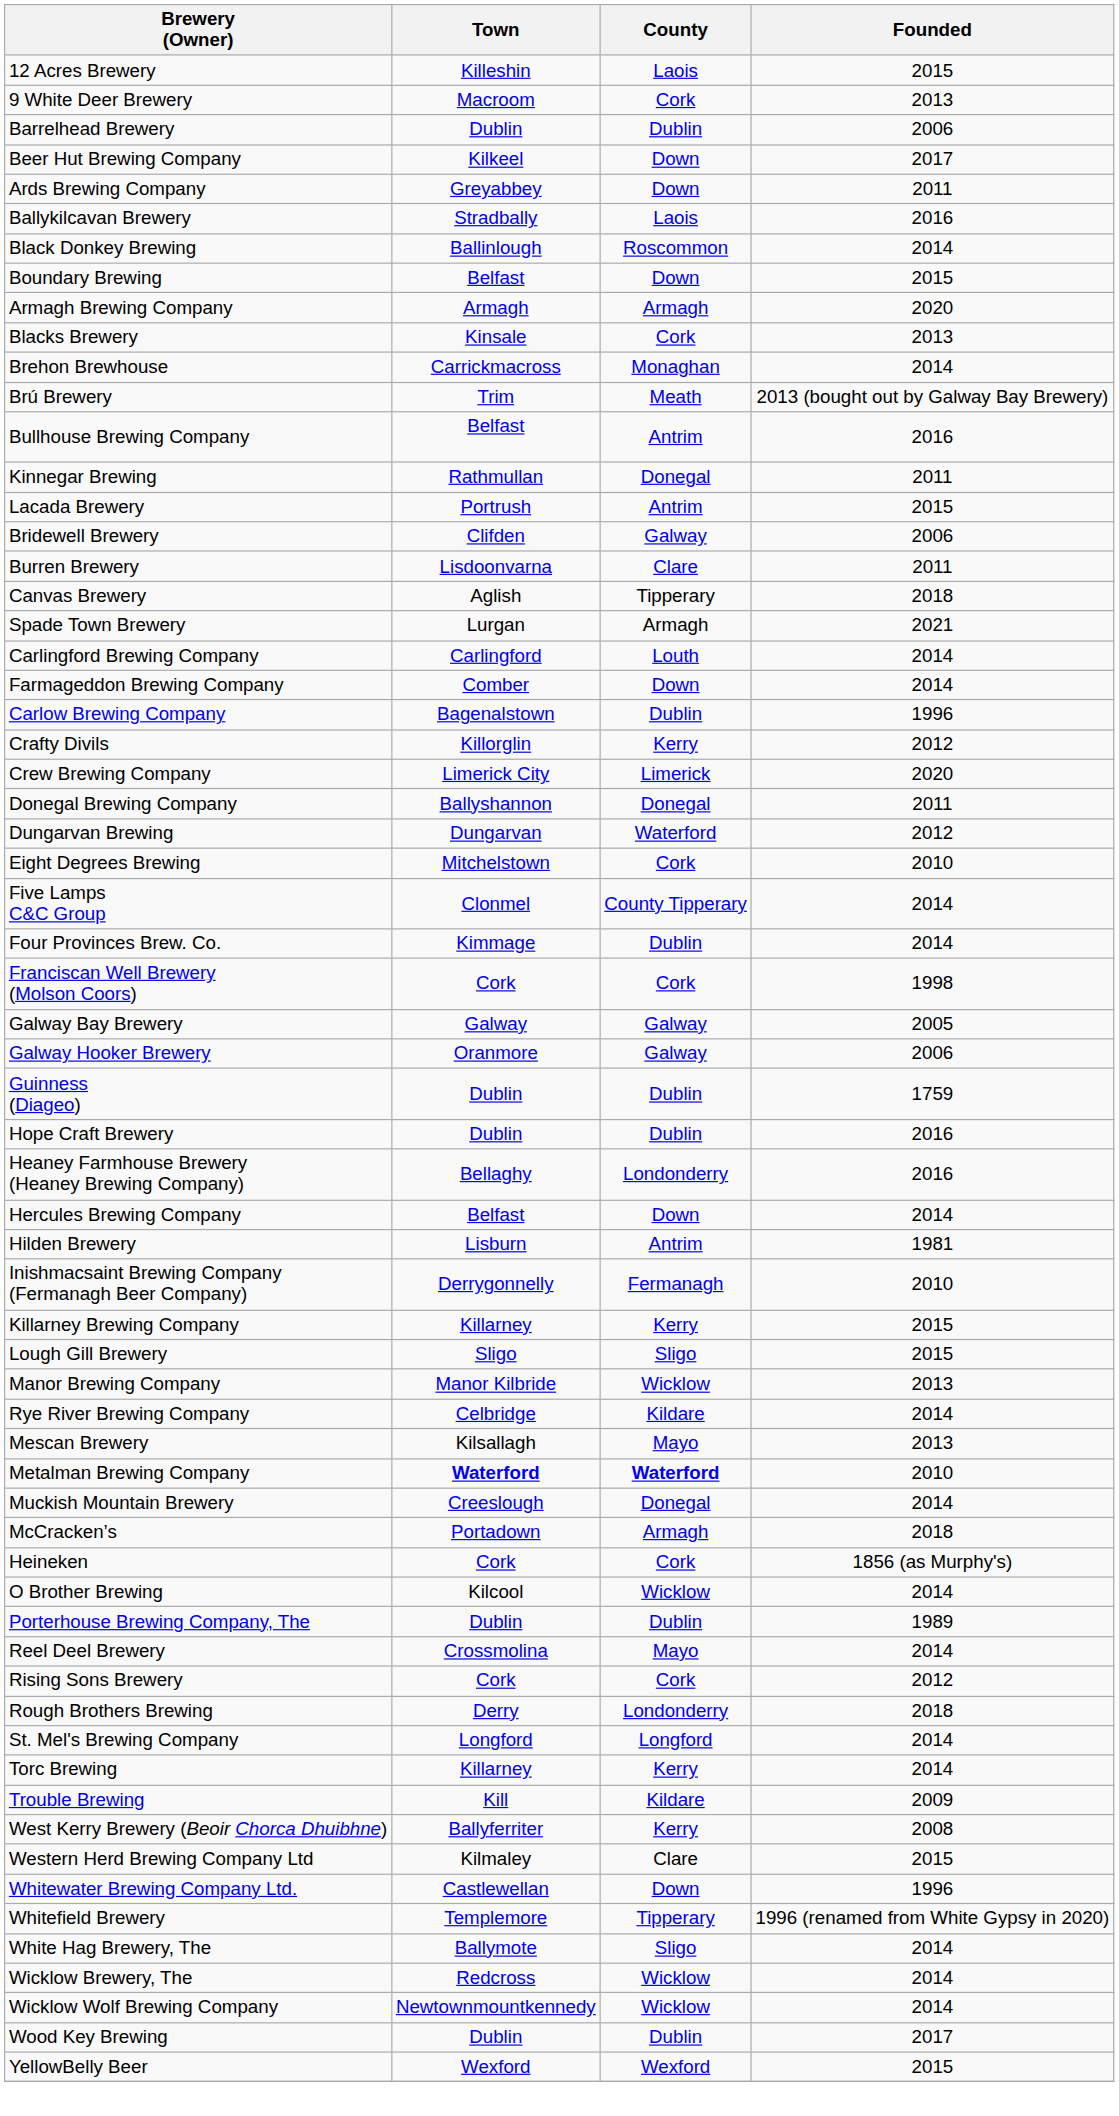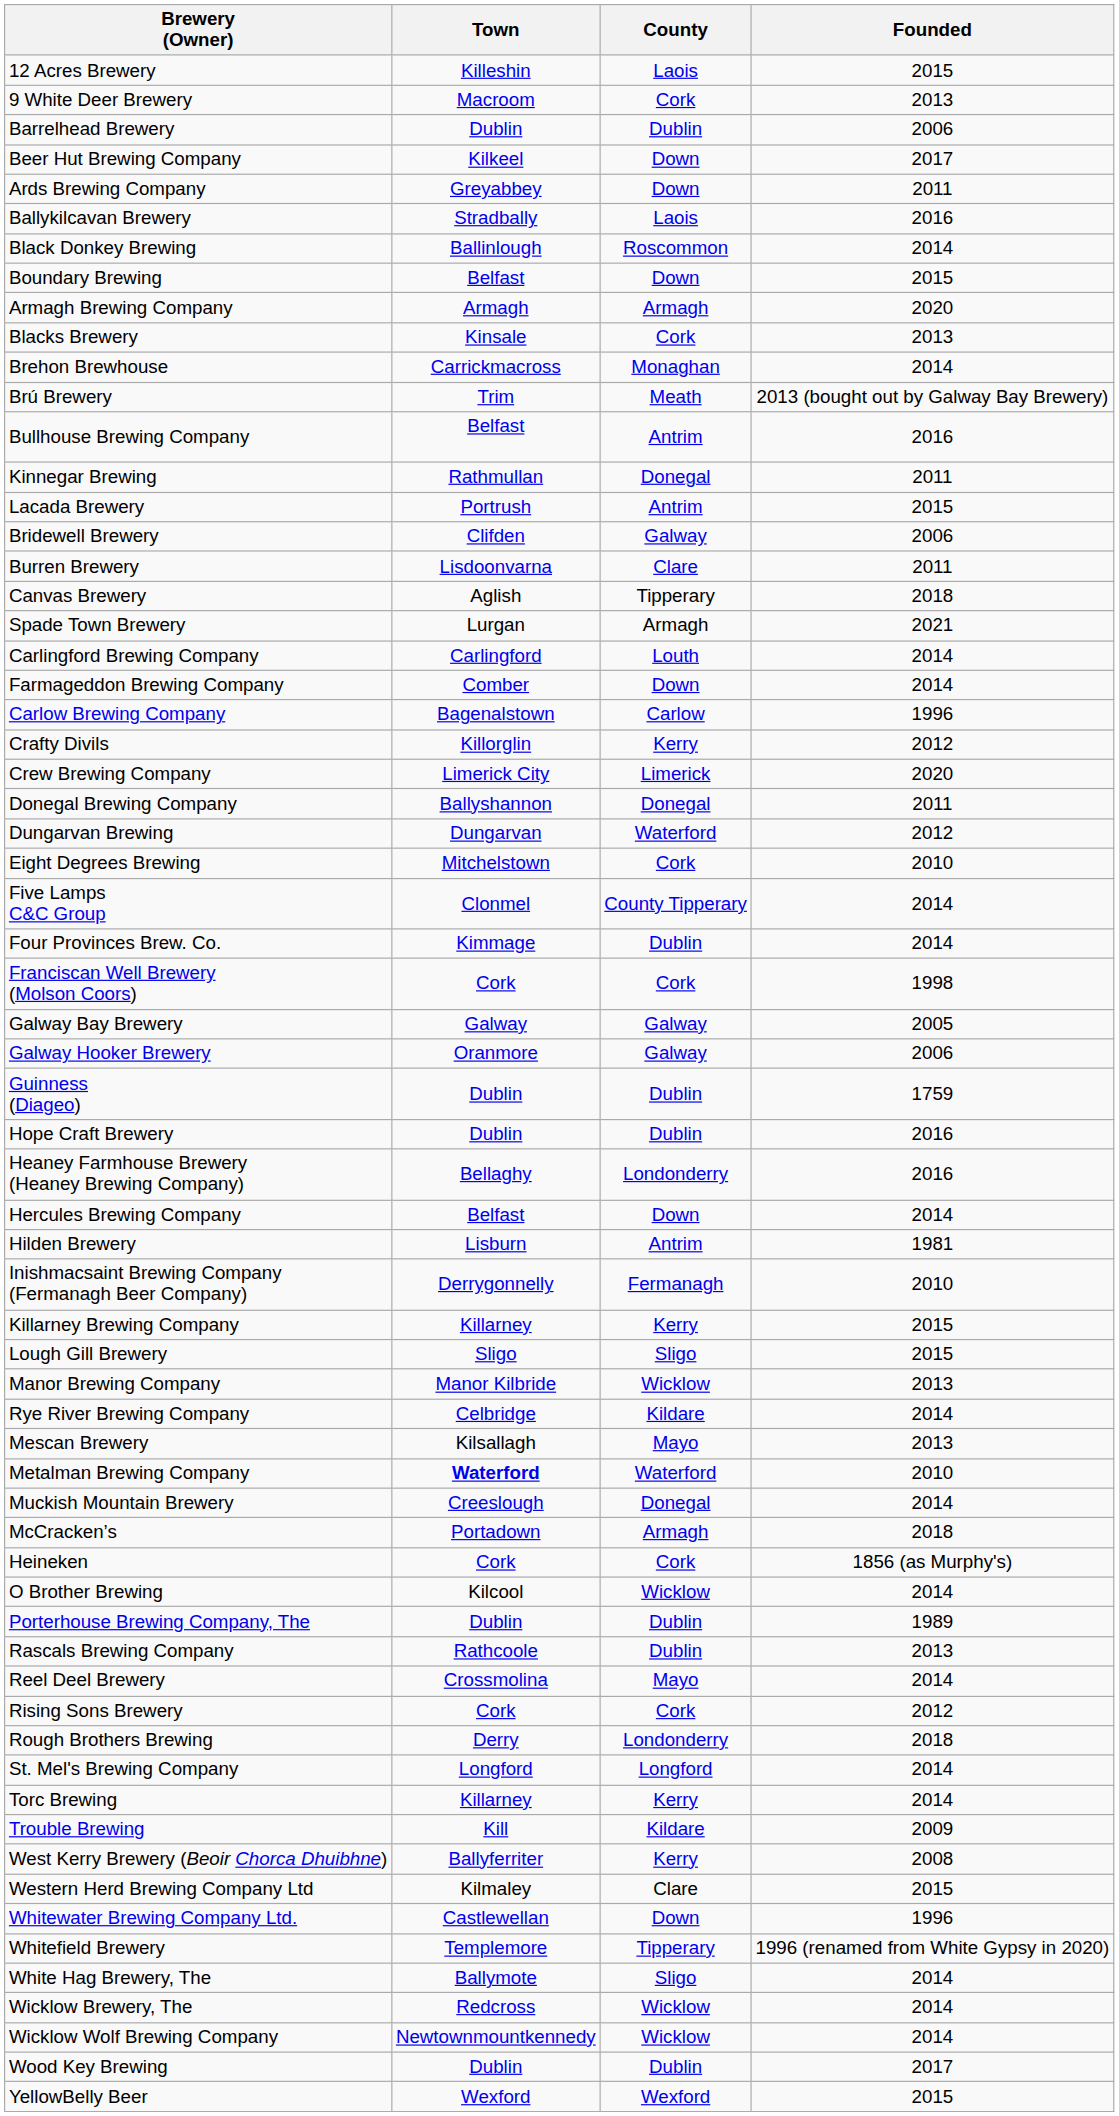Carlow Brewing Company | County: Dublin -> Carlow
Metalman Brewing Company | County: bold -> normal
+ row: Rascals Brewing Company | Rathcoole | Dublin | 2013
